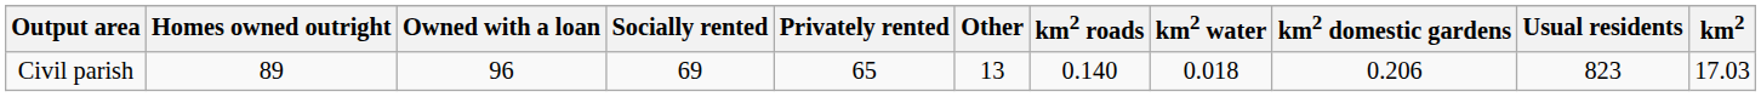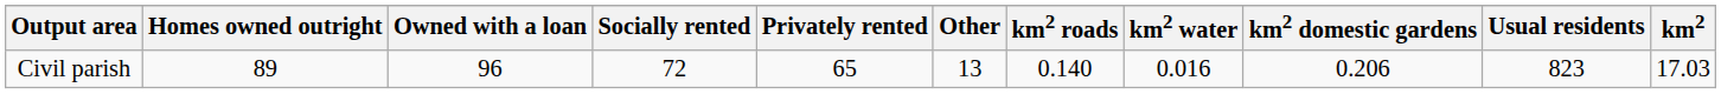Civil parish | Socially rented: 69 -> 72
Civil parish | km2 water: 0.018 -> 0.016
